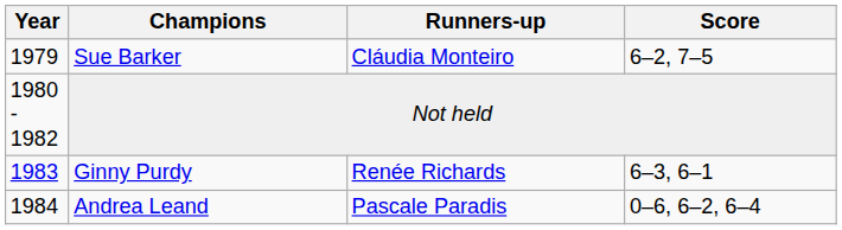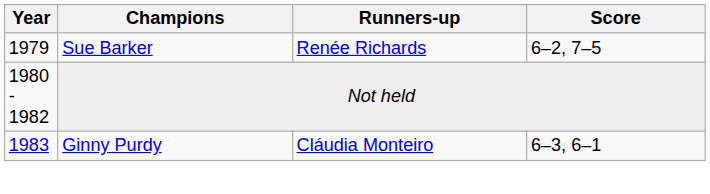Sue Barker | Runners-up: Cláudia Monteiro -> Renée Richards
Ginny Purdy | Runners-up: Renée Richards -> Cláudia Monteiro
- row: 1984 | Andrea Leand | Pascale Paradis | 0–6, 6–2, 6–4
